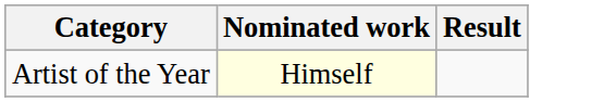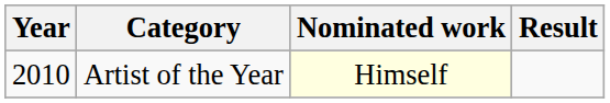+ column: Year | 2010
